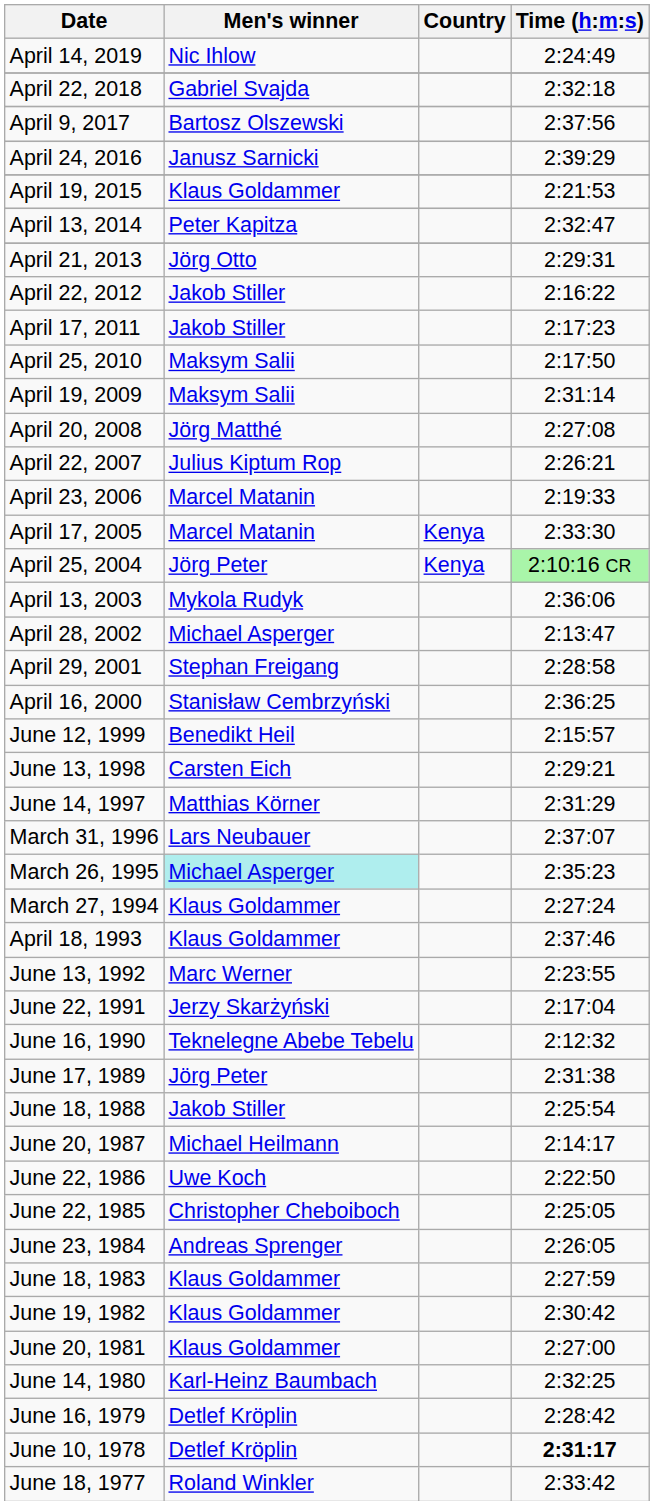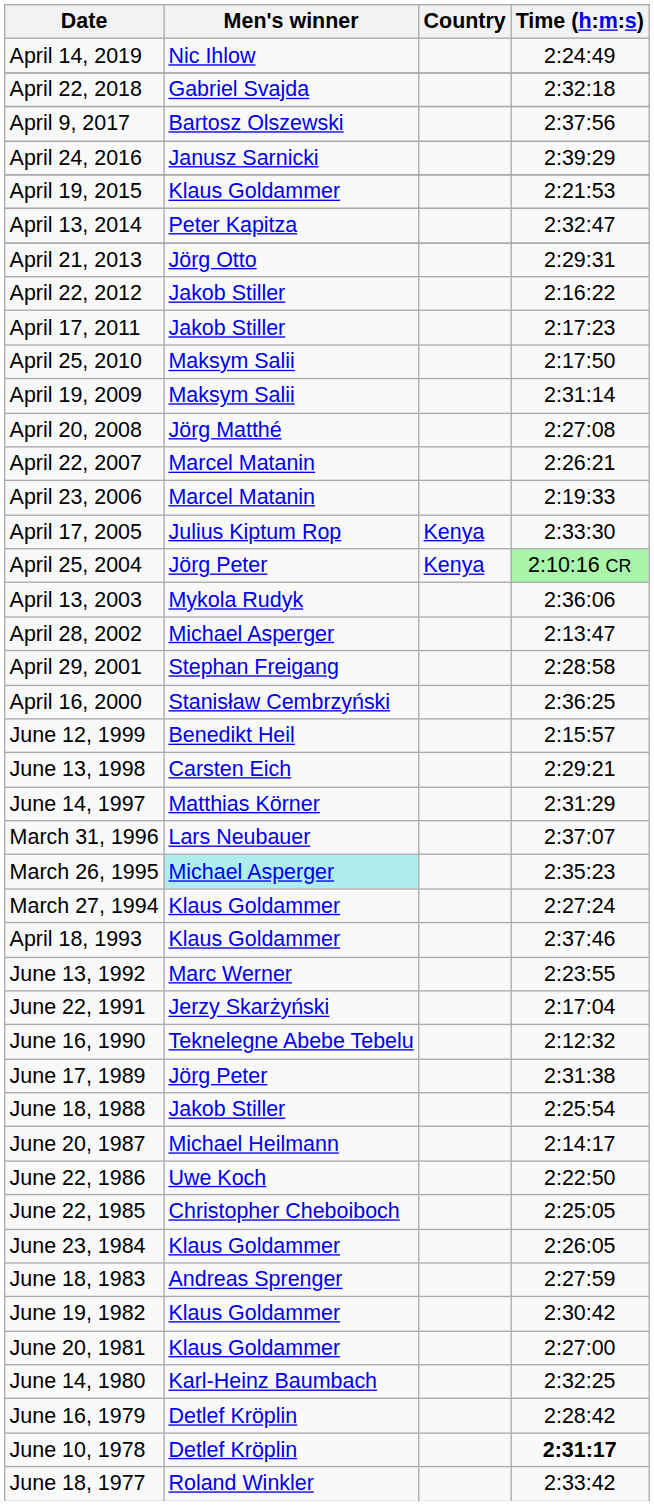April 22, 2007 | Men's winner: Julius Kiptum Rop -> Marcel Matanin
April 17, 2005 | Men's winner: Marcel Matanin -> Julius Kiptum Rop
June 23, 1984 | Men's winner: Andreas Sprenger -> Klaus Goldammer
June 18, 1983 | Men's winner: Klaus Goldammer -> Andreas Sprenger
